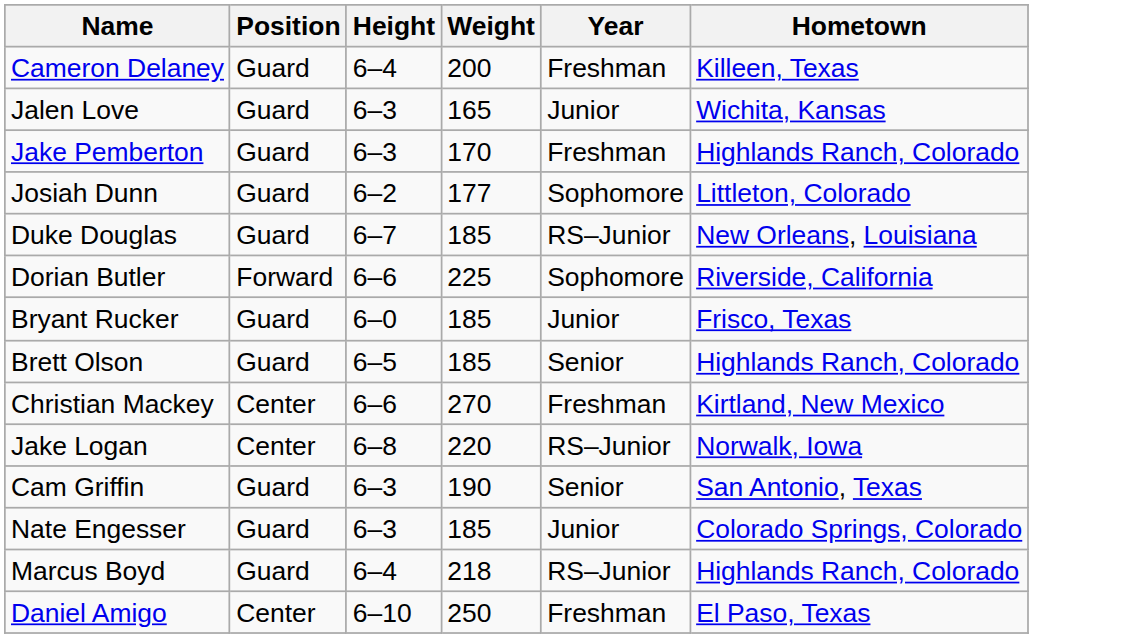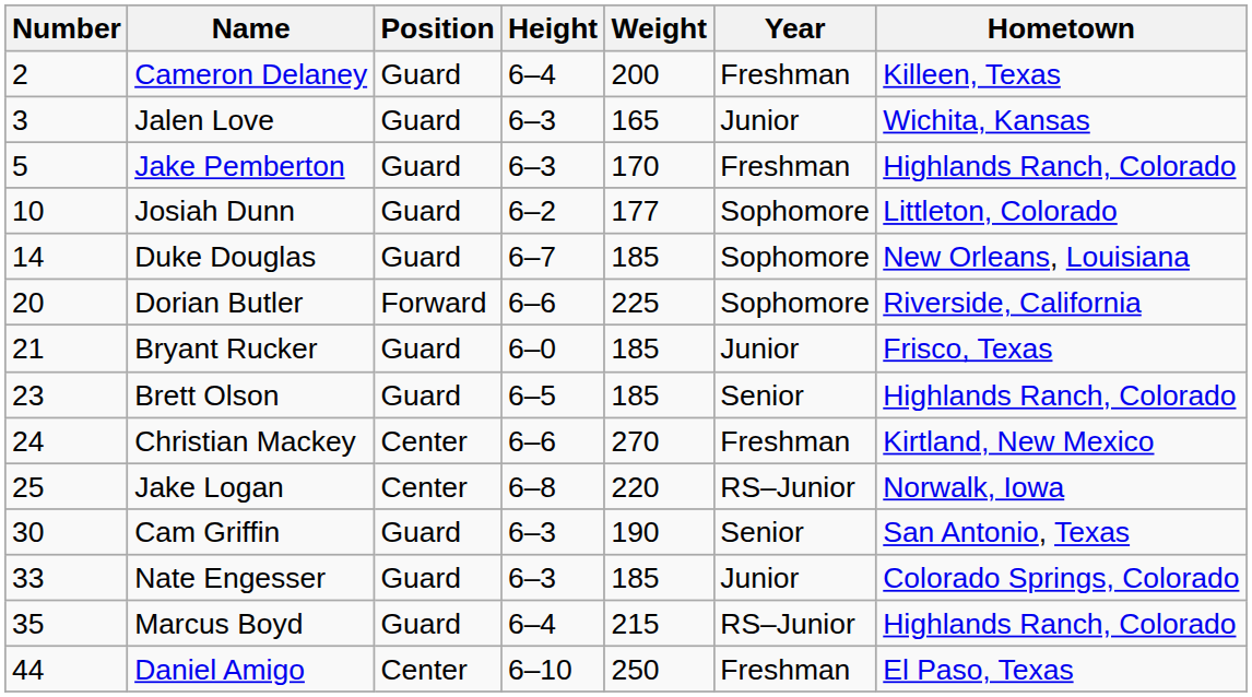+ column: Number | 2 | 3 | 5 | 10 | 14 | 20 | 21 | 23 | 24 | 25 | 30 | 33 | 35 | 44
Duke Douglas | Year: RS–Junior -> Sophomore
Marcus Boyd | Weight: 218 -> 215
